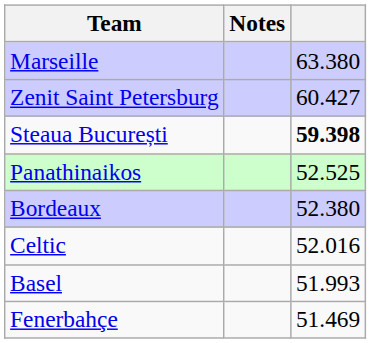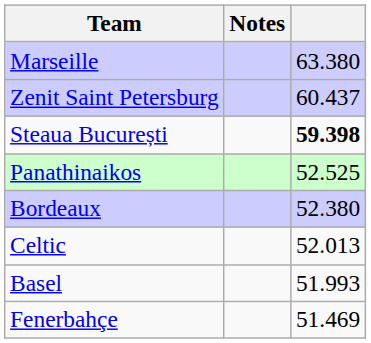Zenit Saint Petersburg | column 3: 60.427 -> 60.437
Celtic | column 3: 52.016 -> 52.013
